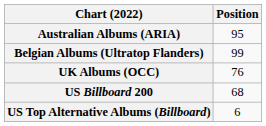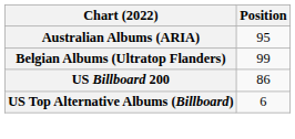- row: UK Albums (OCC) | 76
US Billboard 200 | Position: 68 -> 86
